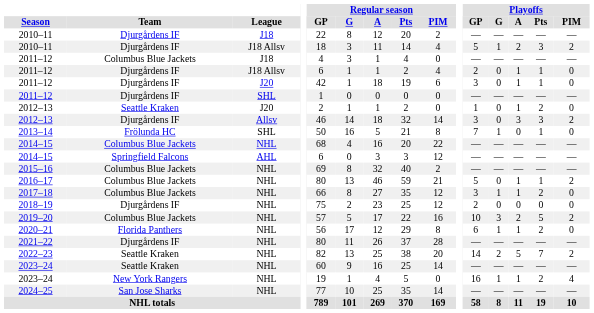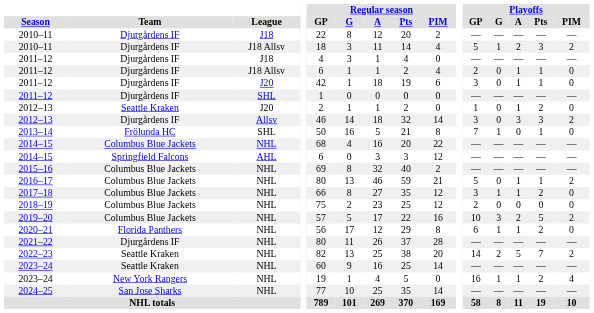2011–12 / J18 | Team: Columbus Blue Jackets -> Djurgårdens IF
2018–19 | Team: Djurgårdens IF -> Columbus Blue Jackets
